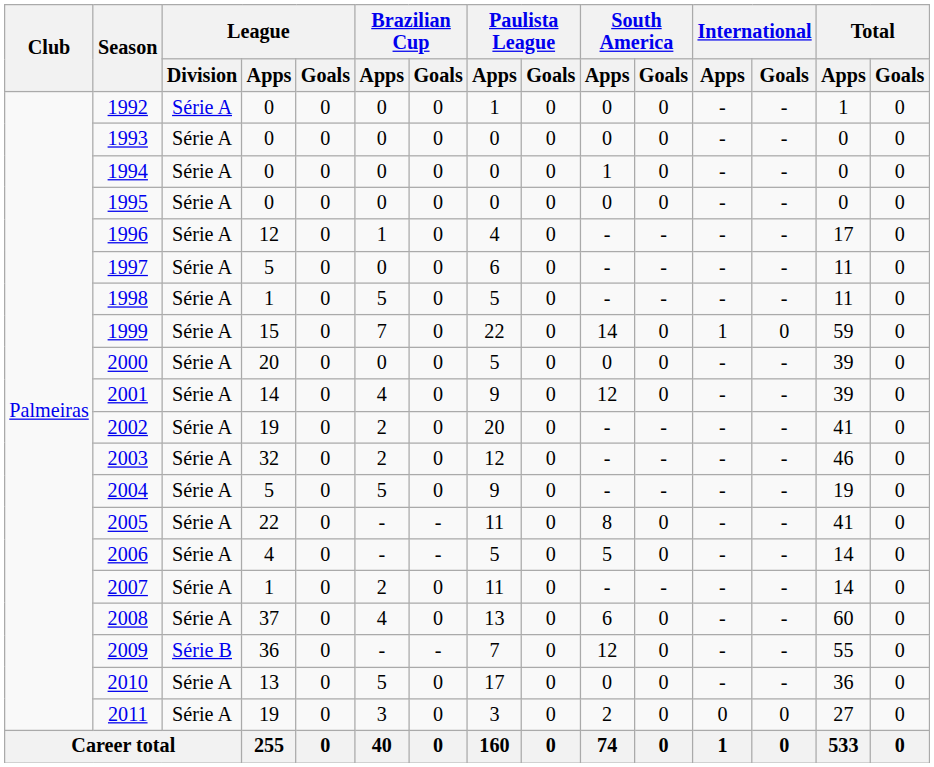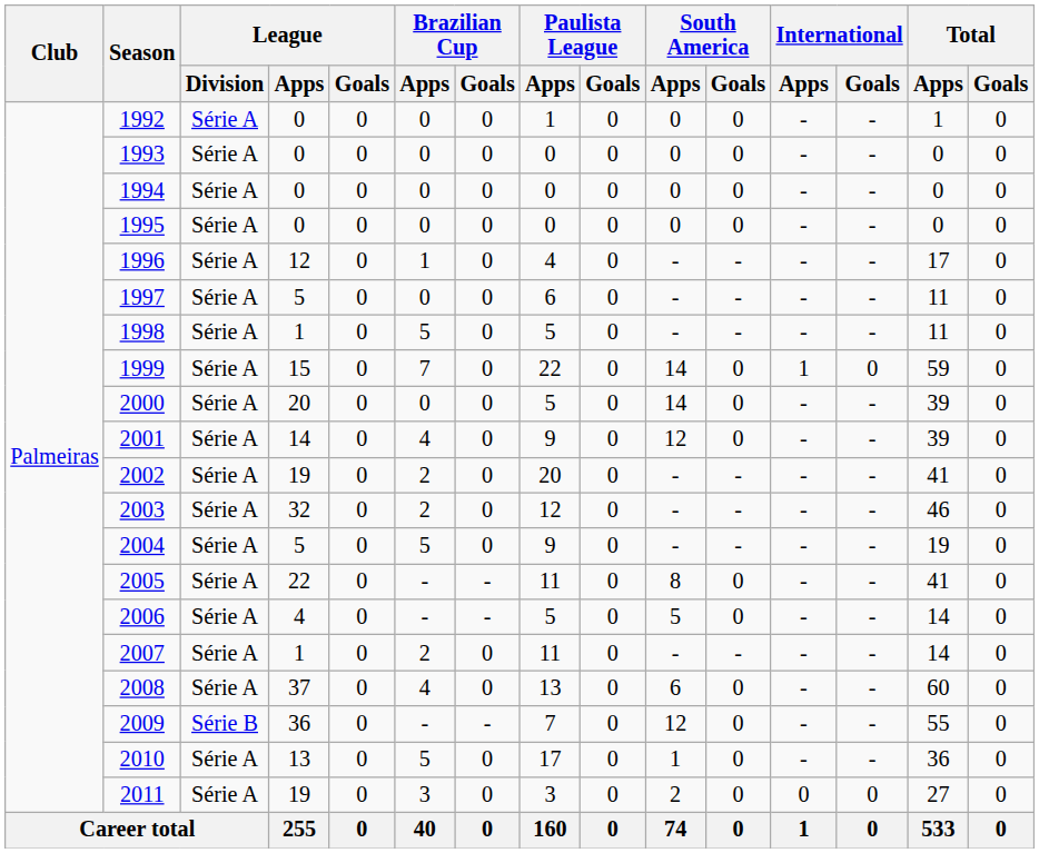1994 | South America / Apps: 1 -> 0
2000 | South America / Apps: 0 -> 14
2010 | South America / Apps: 0 -> 1
